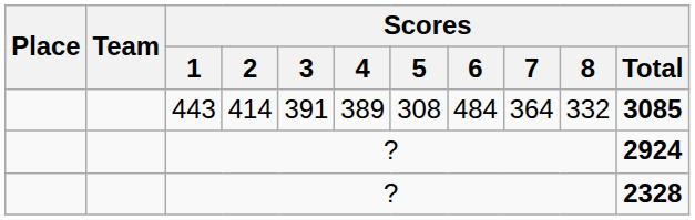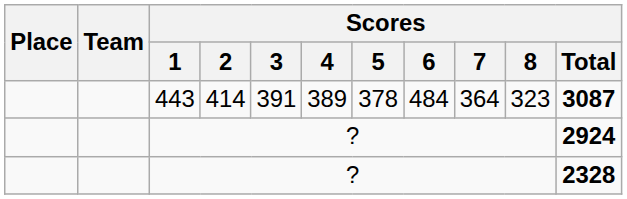443 | Scores / 5: 308 -> 378
443 | Scores / 8: 332 -> 323
443 | Scores / Total: 3085 -> 3087
